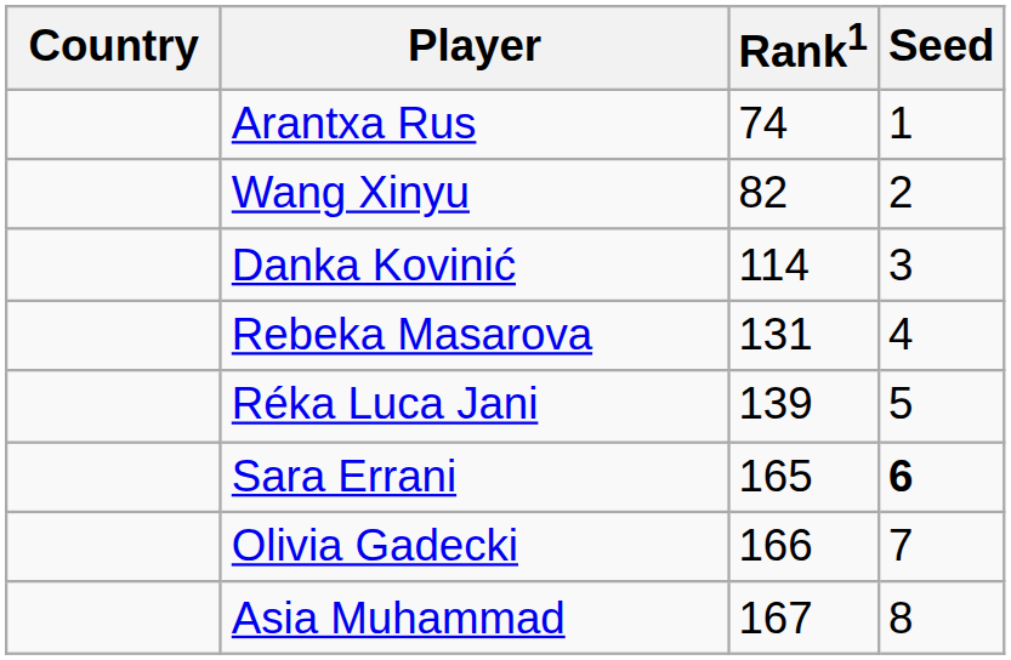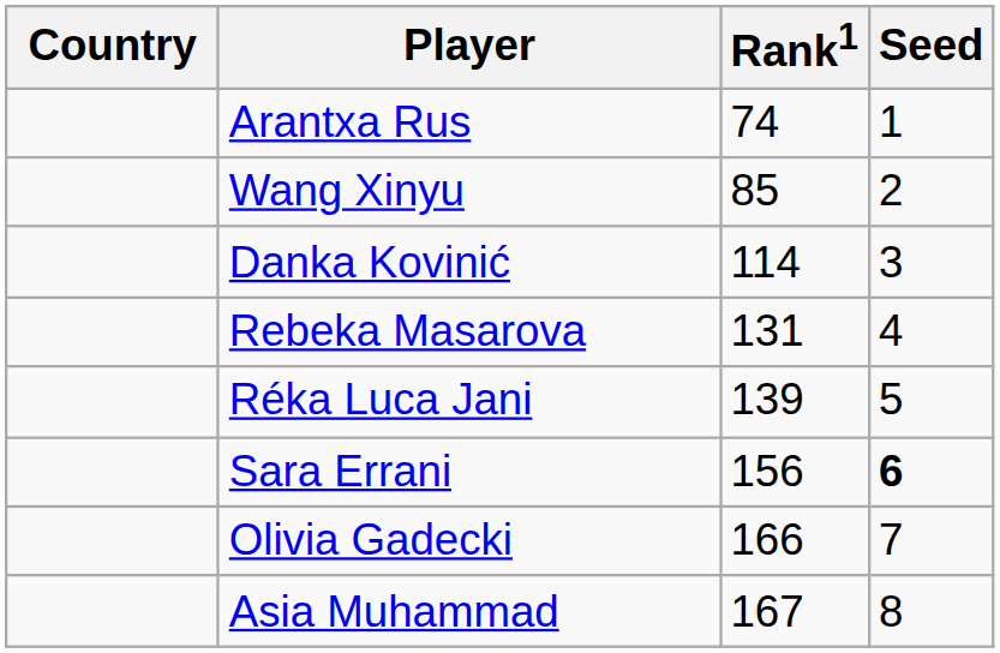Wang Xinyu | Rank1: 82 -> 85
Sara Errani | Rank1: 165 -> 156
